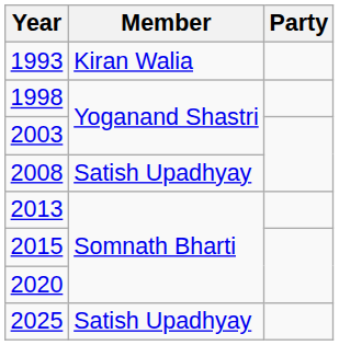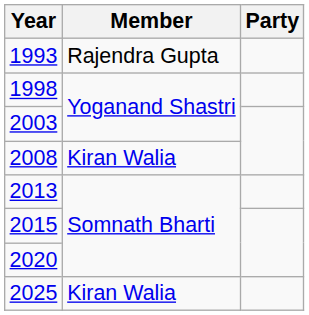1993 | Member: Kiran Walia -> Rajendra Gupta
2008 | Member: Satish Upadhyay -> Kiran Walia
2025 | Member: Satish Upadhyay -> Kiran Walia
